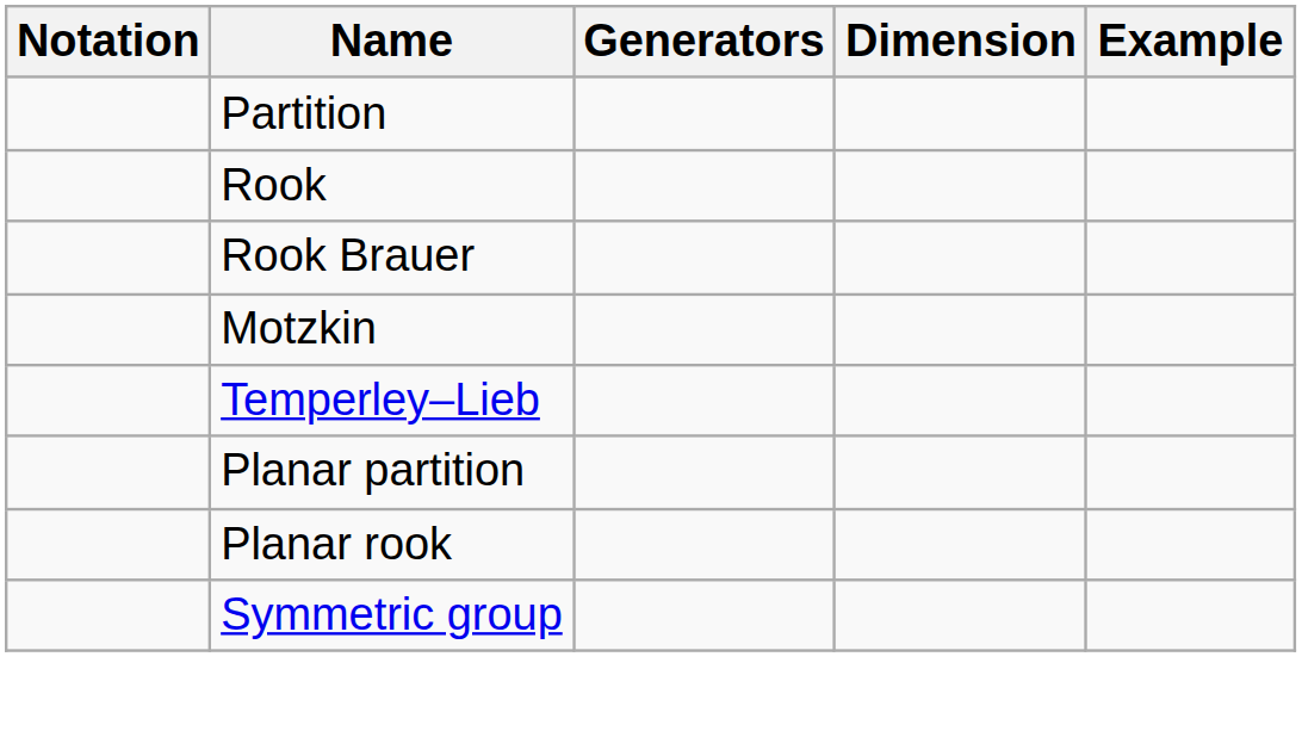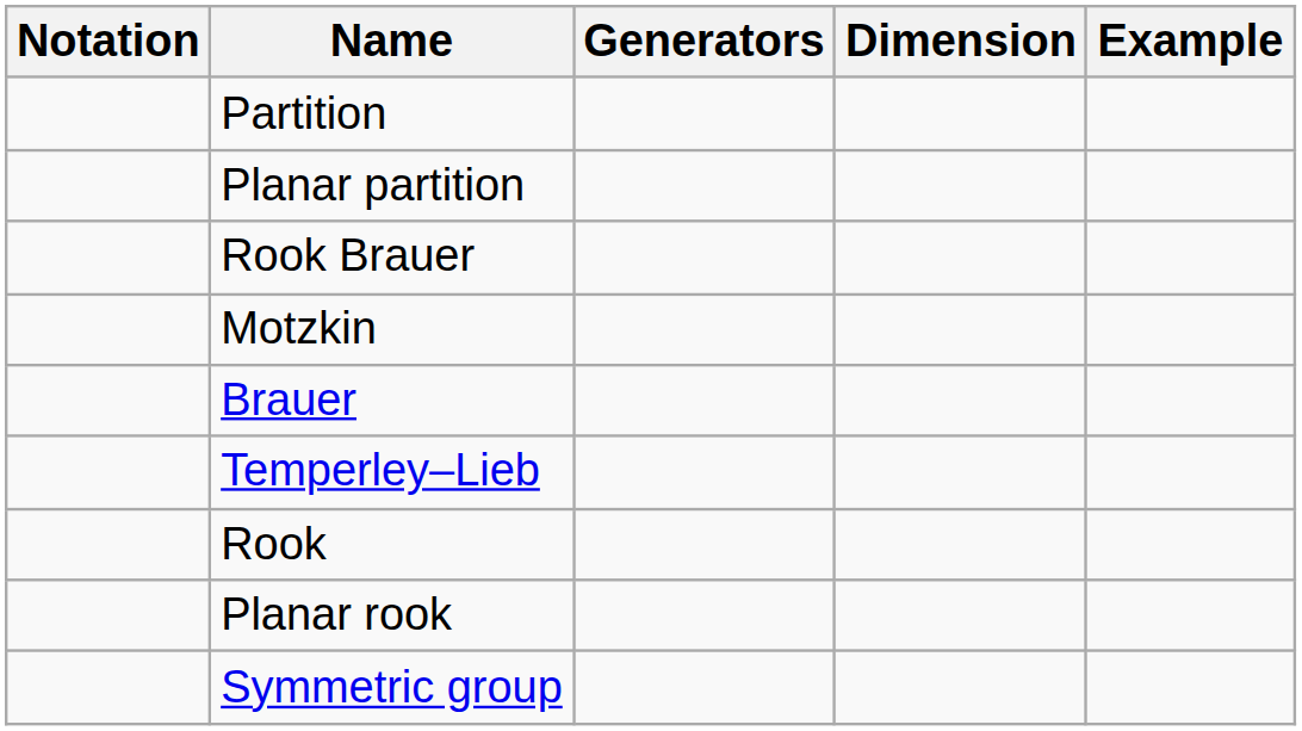rows swapped: Planar partition <-> Rook
+ row: Brauer
